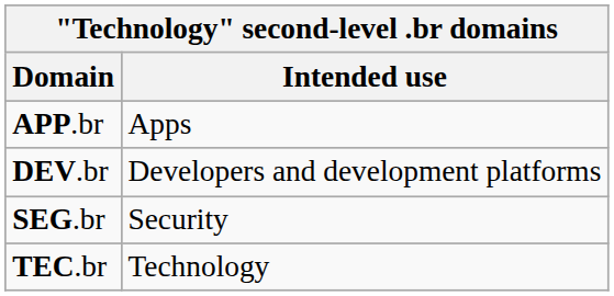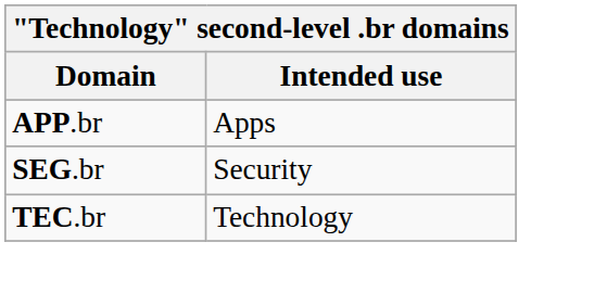- row: DEV.br | Developers and development platforms
